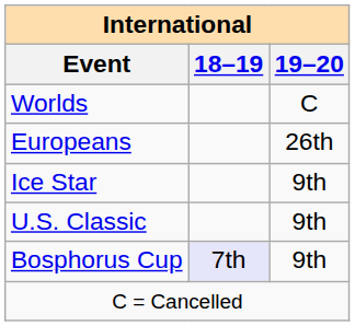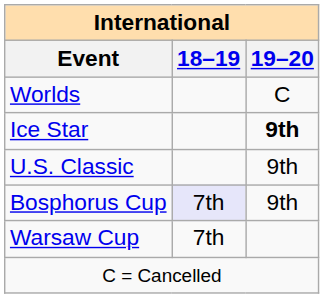- row: Europeans | 26th
Ice Star | 19–20: normal -> bold
+ row: Warsaw Cup | 7th
